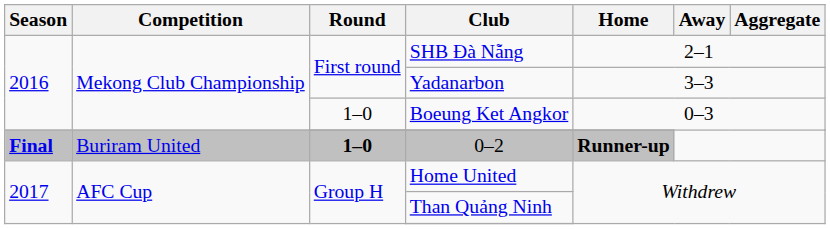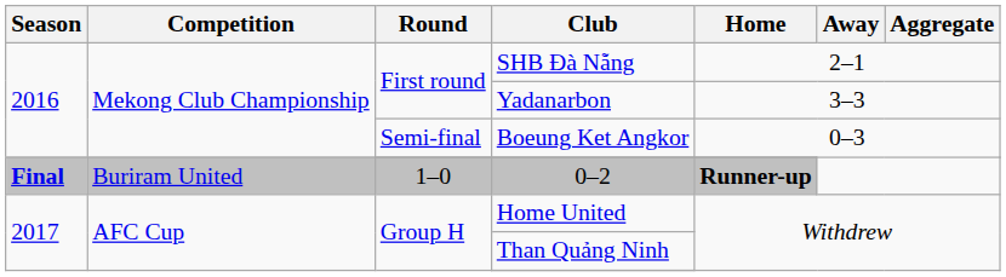Boeung Ket Angkor | Round: 1–0 -> Semi-final
0–2 | Round: bold -> normal
